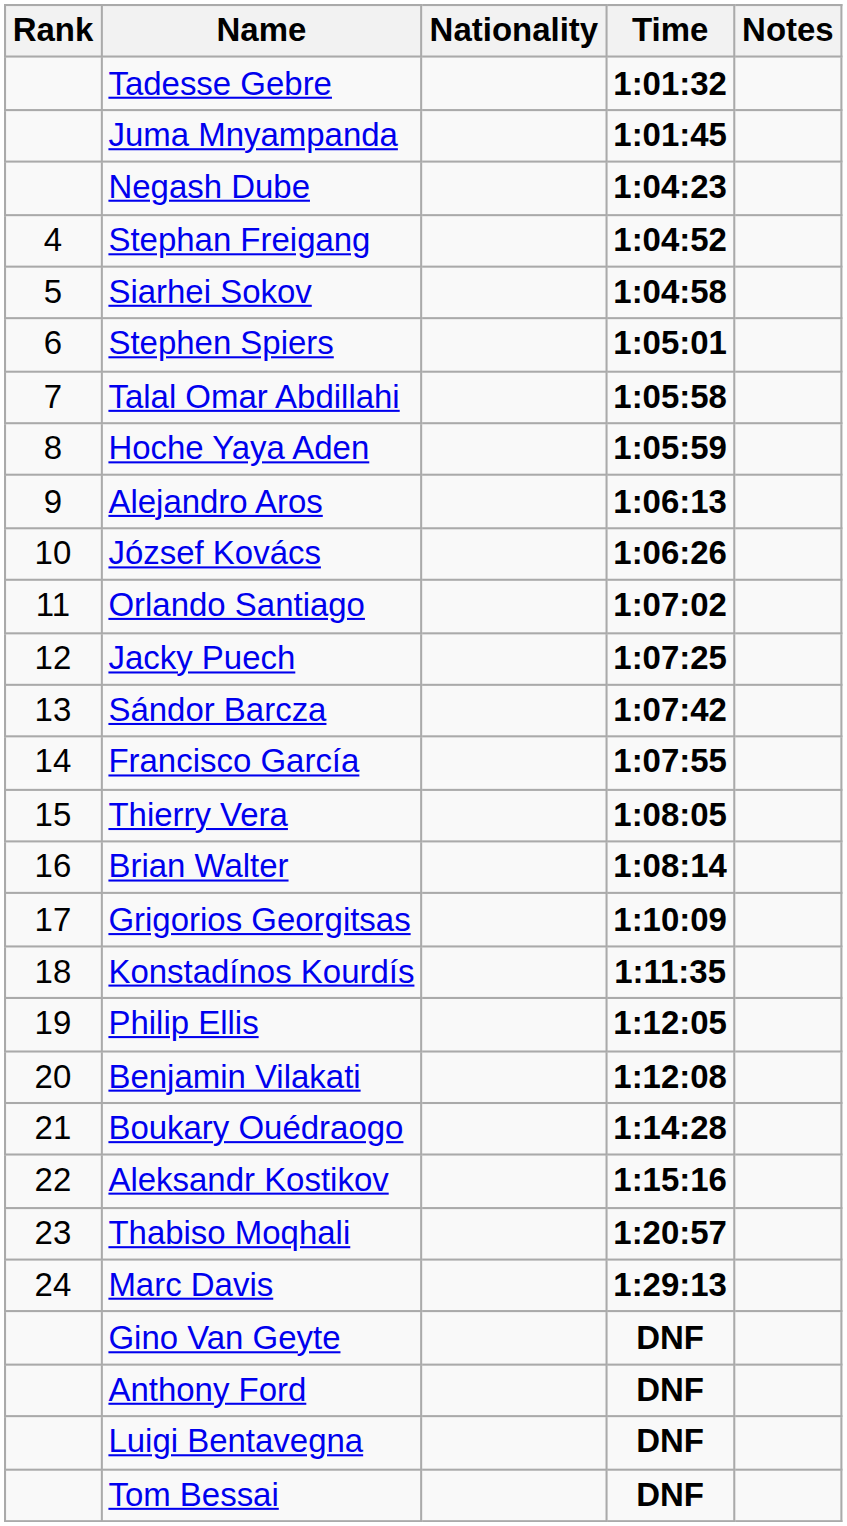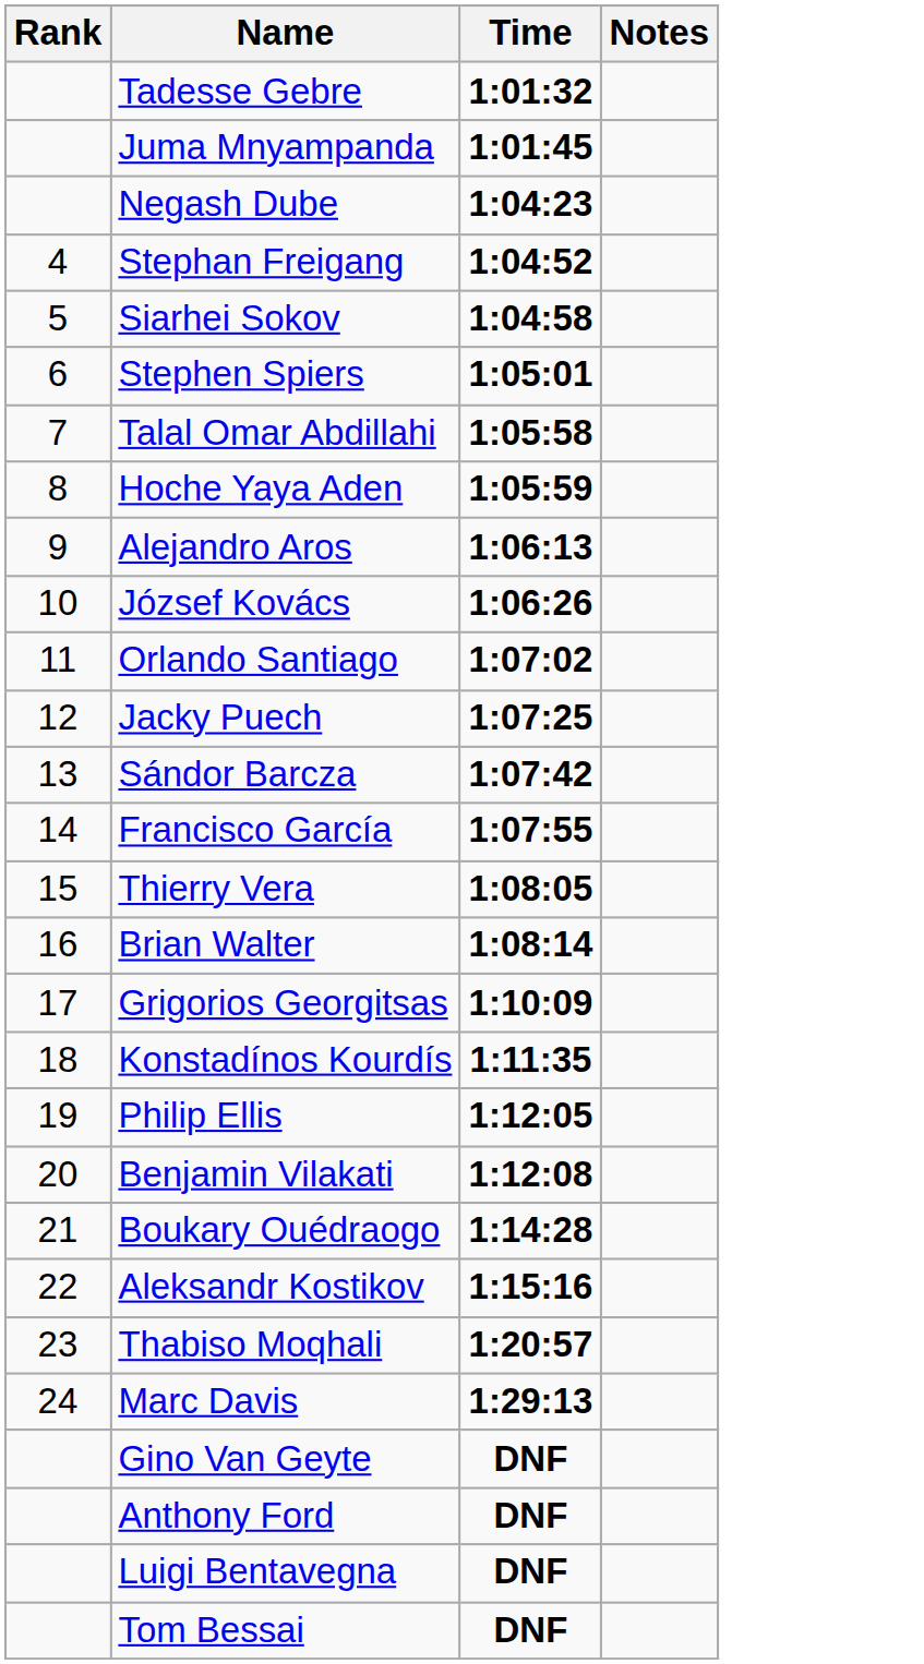- column: Nationality
